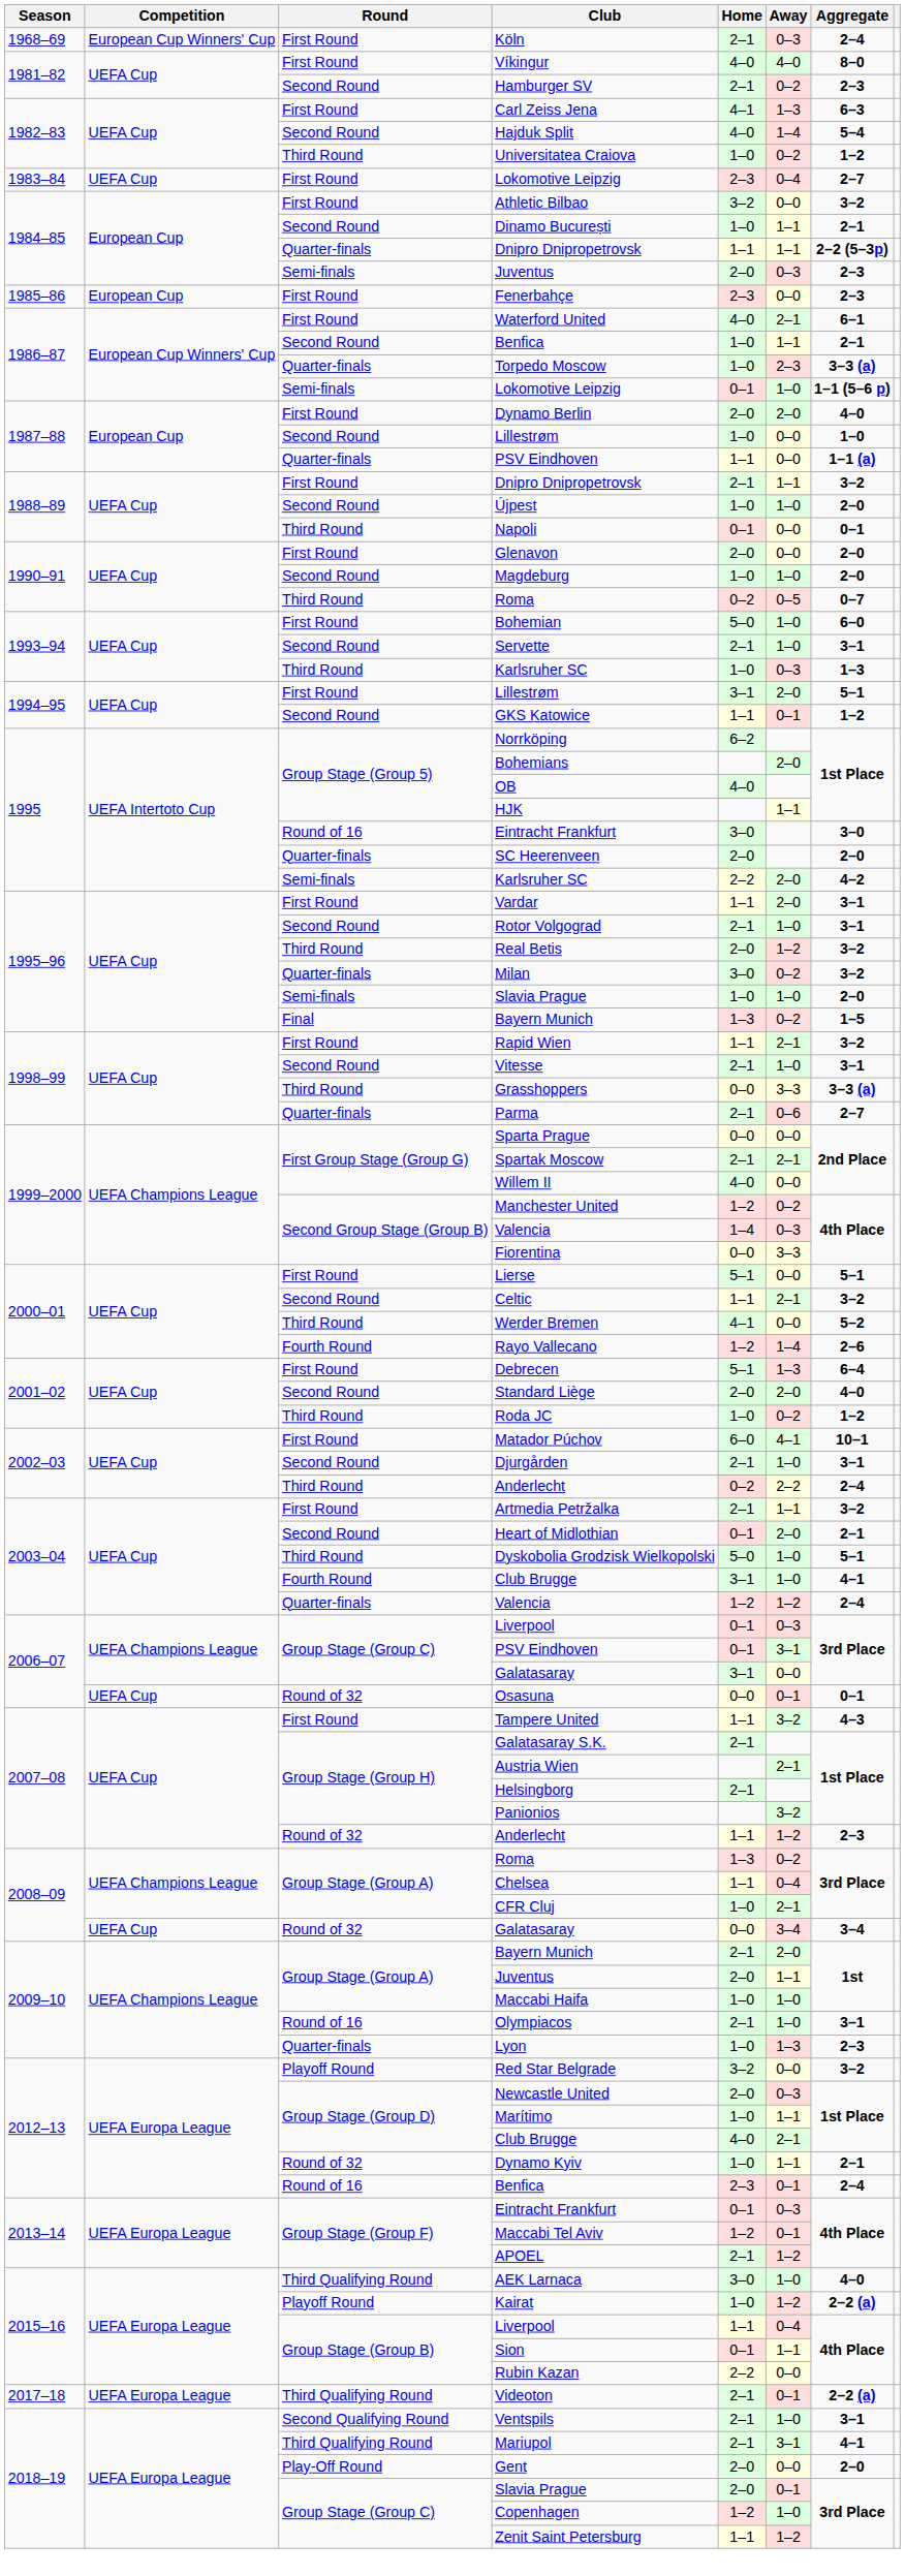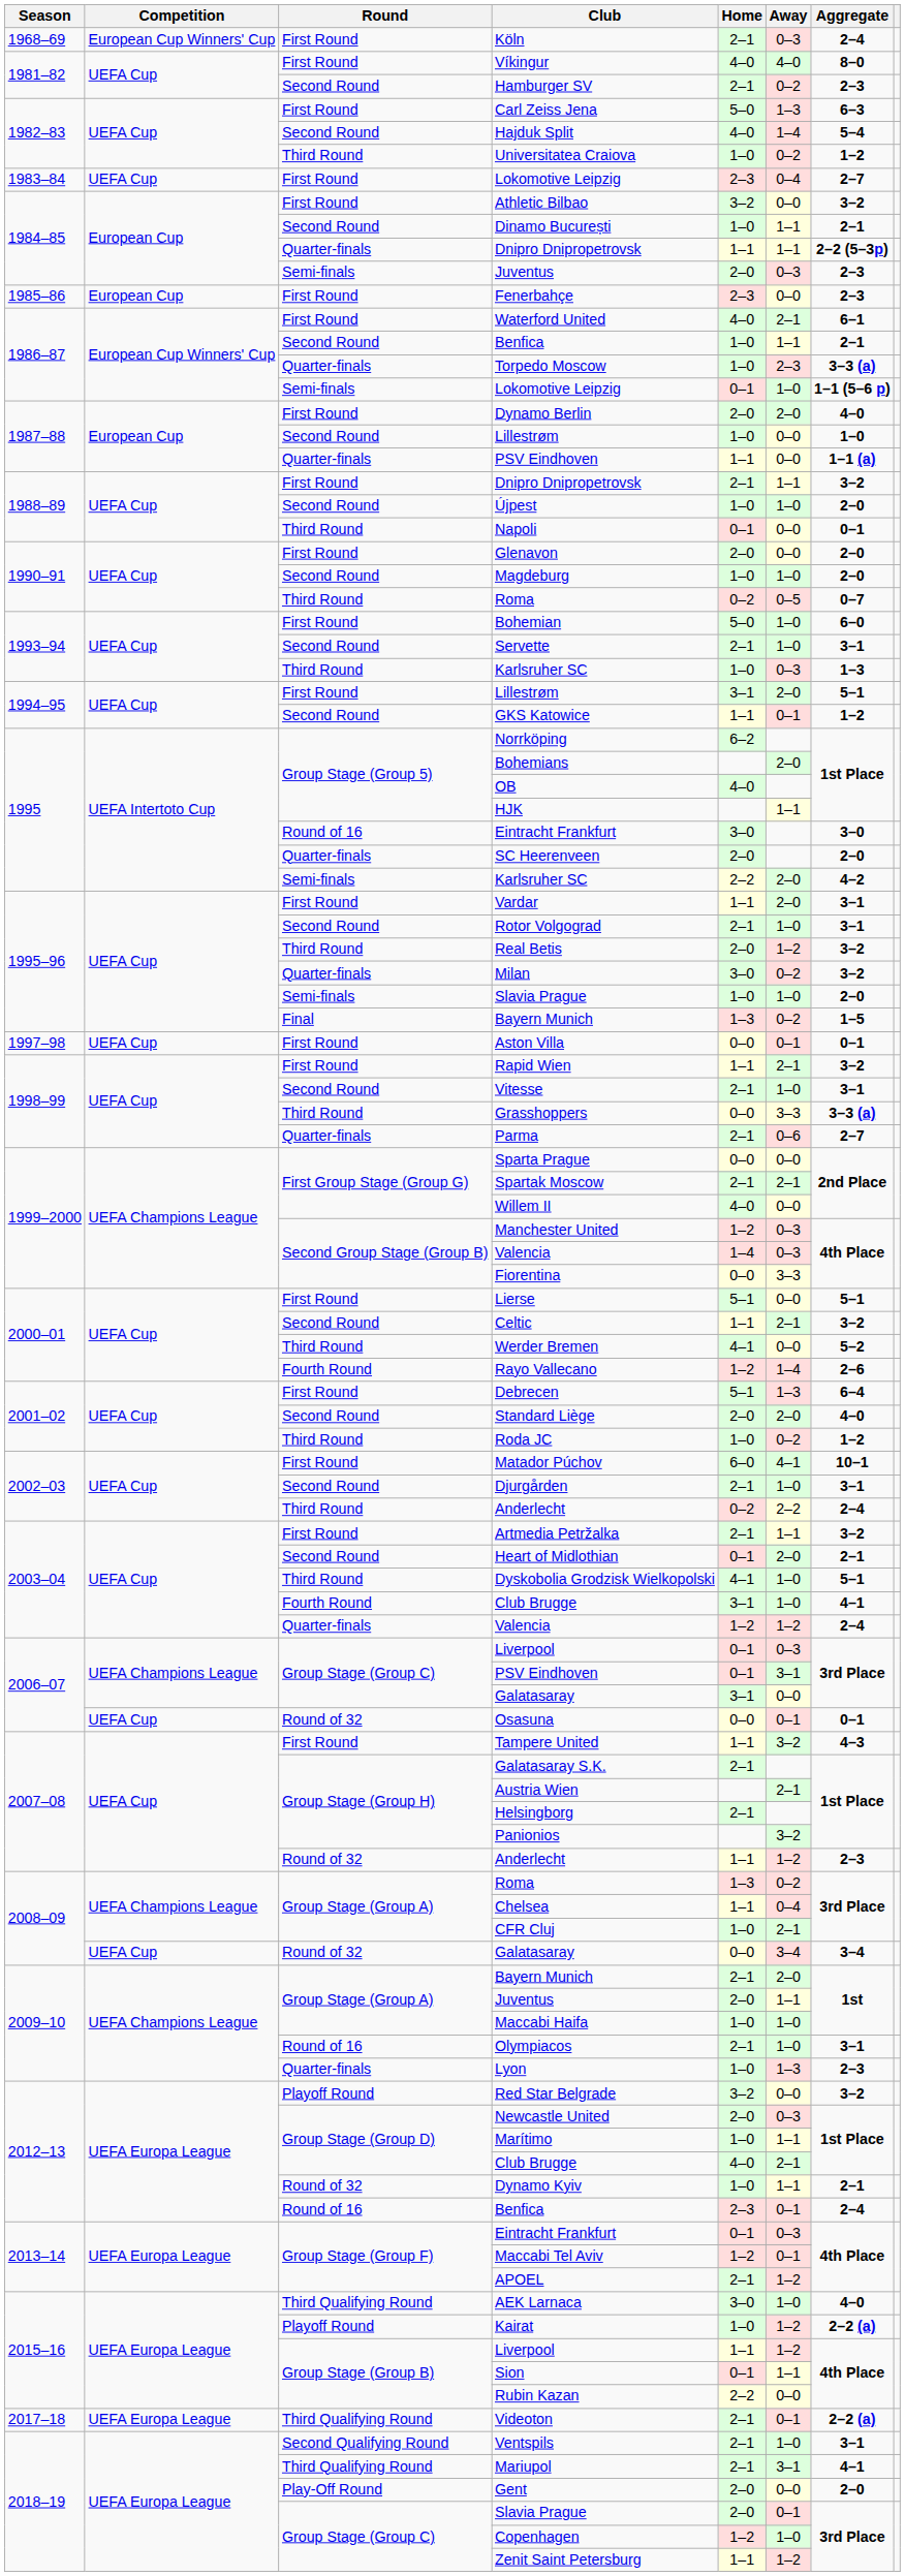Carl Zeiss Jena | Home: 4–1 -> 5–0
+ row: 1997–98 | UEFA Cup | First Round | Aston Villa | 0–0 | 0–1 | 0–1
Manchester United | Away: 0–2 -> 0–3
Dyskobolia Grodzisk Wielkopolski | Home: 5–0 -> 4–1
2015–16 / Liverpool | Away: 0–4 -> 1–2
